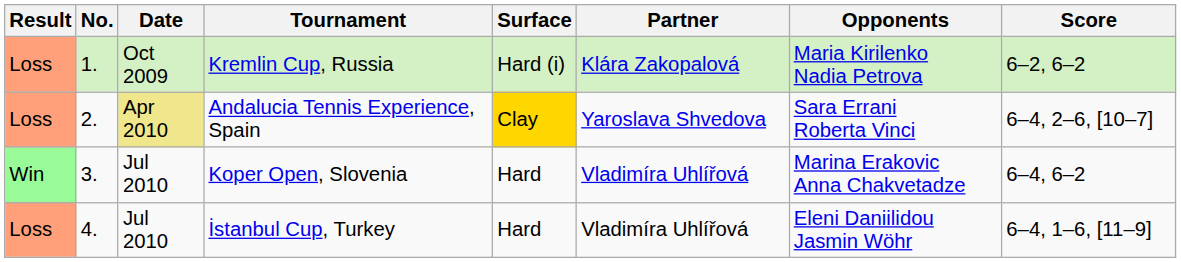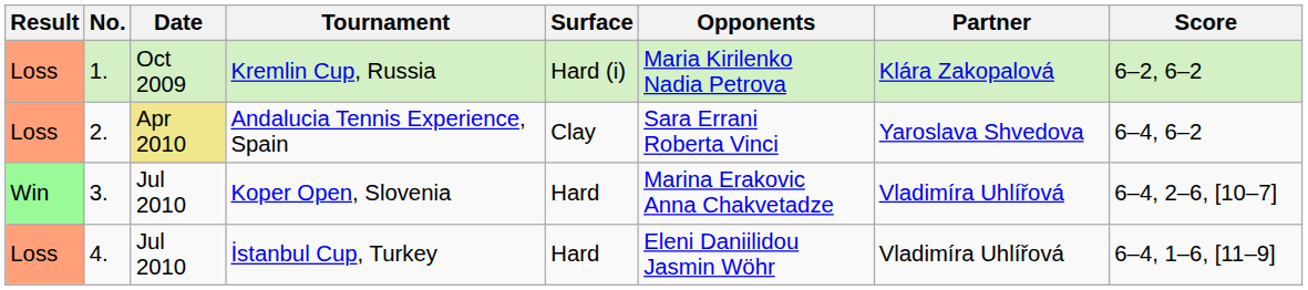columns swapped: Partner <-> Opponents
Andalucia Tennis Experience, Spain | Surface: gold background -> no background
Andalucia Tennis Experience, Spain | Score: 6–4, 2–6, [10–7] -> 6–4, 6–2
Koper Open, Slovenia | Score: 6–4, 6–2 -> 6–4, 2–6, [10–7]
